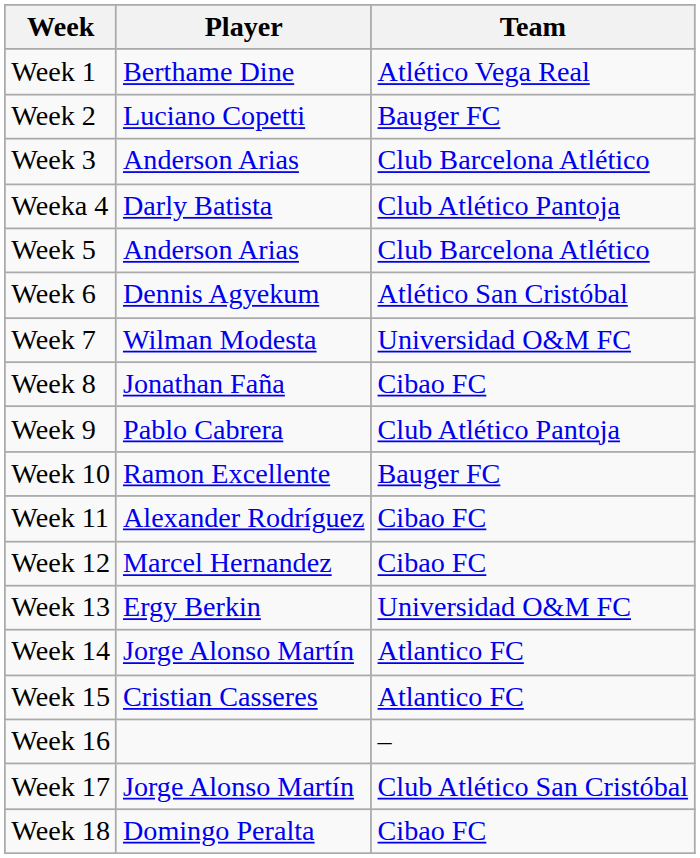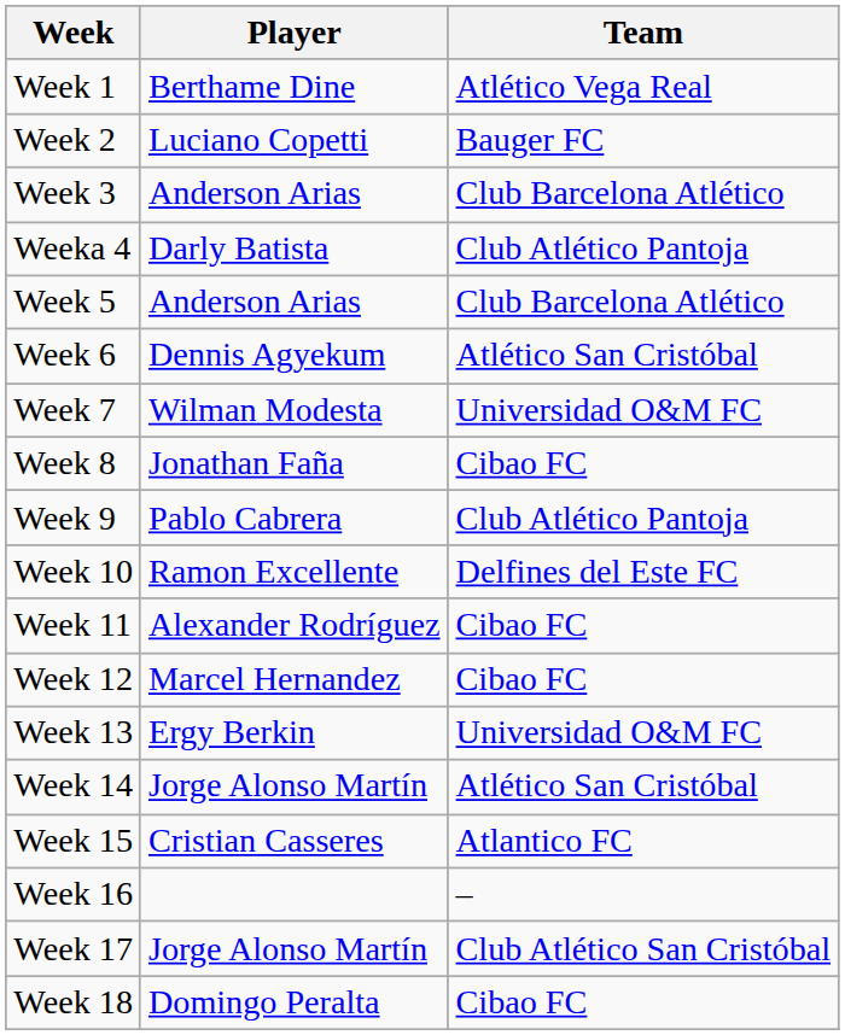Week 10 | Team: Bauger FC -> Delfines del Este FC
Week 14 | Team: Atlantico FC -> Atlético San Cristóbal
